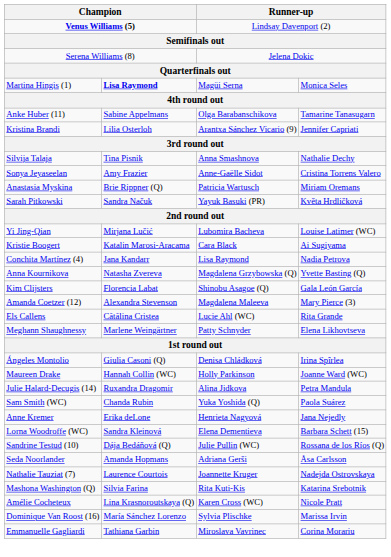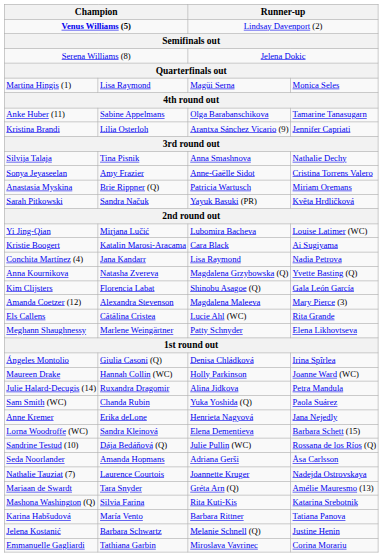Martina Hingis (1) | column 2: bold -> normal
+ row: Mariaan de Swardt | Tara Snyder | Gréta Arn (Q) | Amélie Mauresmo (13)
- row: Amélie Cocheteux | Lina Krasnoroutskaya (Q) | Karen Cross (WC) | Nicole Pratt
+ row: Karina Habšudová | María Vento | Barbara Rittner | Tatiana Panova
+ row: Jelena Kostanić | Barbara Schwartz | Melanie Schnell (Q) | Justine Henin
- row: Dominique Van Roost (16) | María Sánchez Lorenzo | Sylvia Plischke | Marissa Irvin
